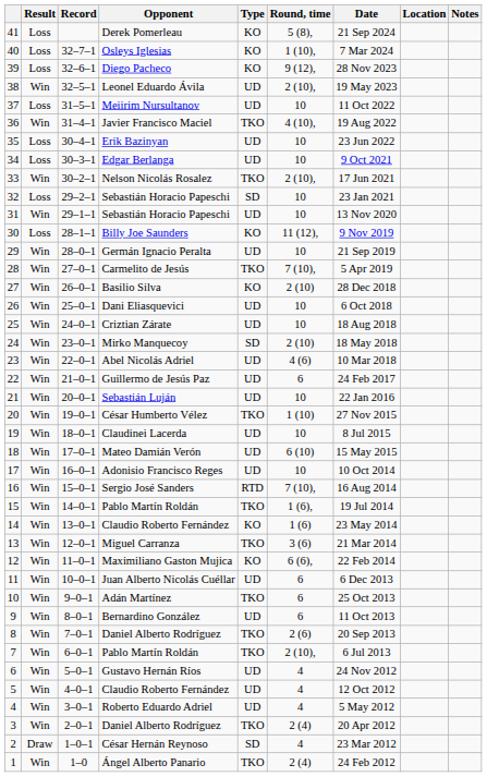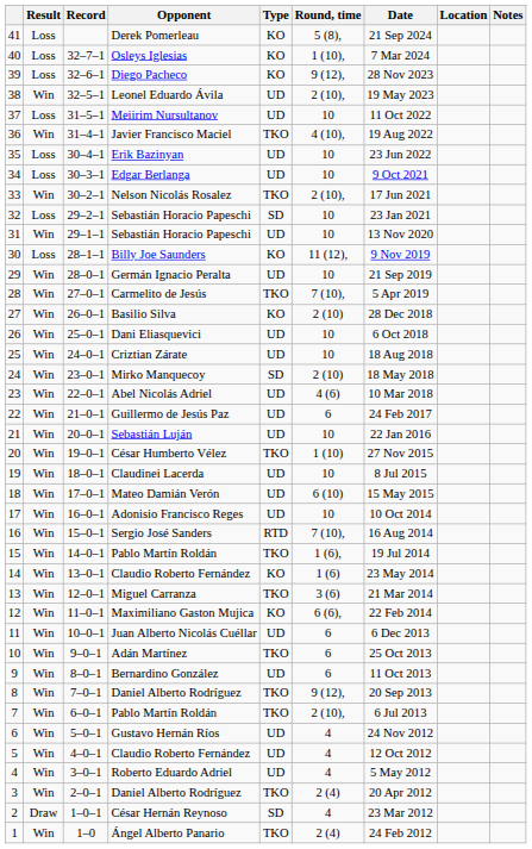8 / Daniel Alberto Rodríguez | Round, time: 2 (6) -> 9 (12),
